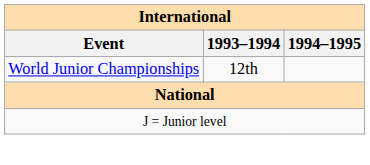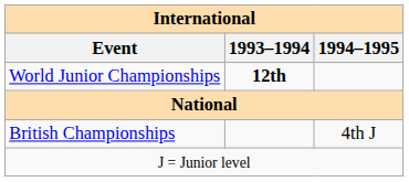World Junior Championships | 1993–1994: normal -> bold
+ row: British Championships | 4th J
